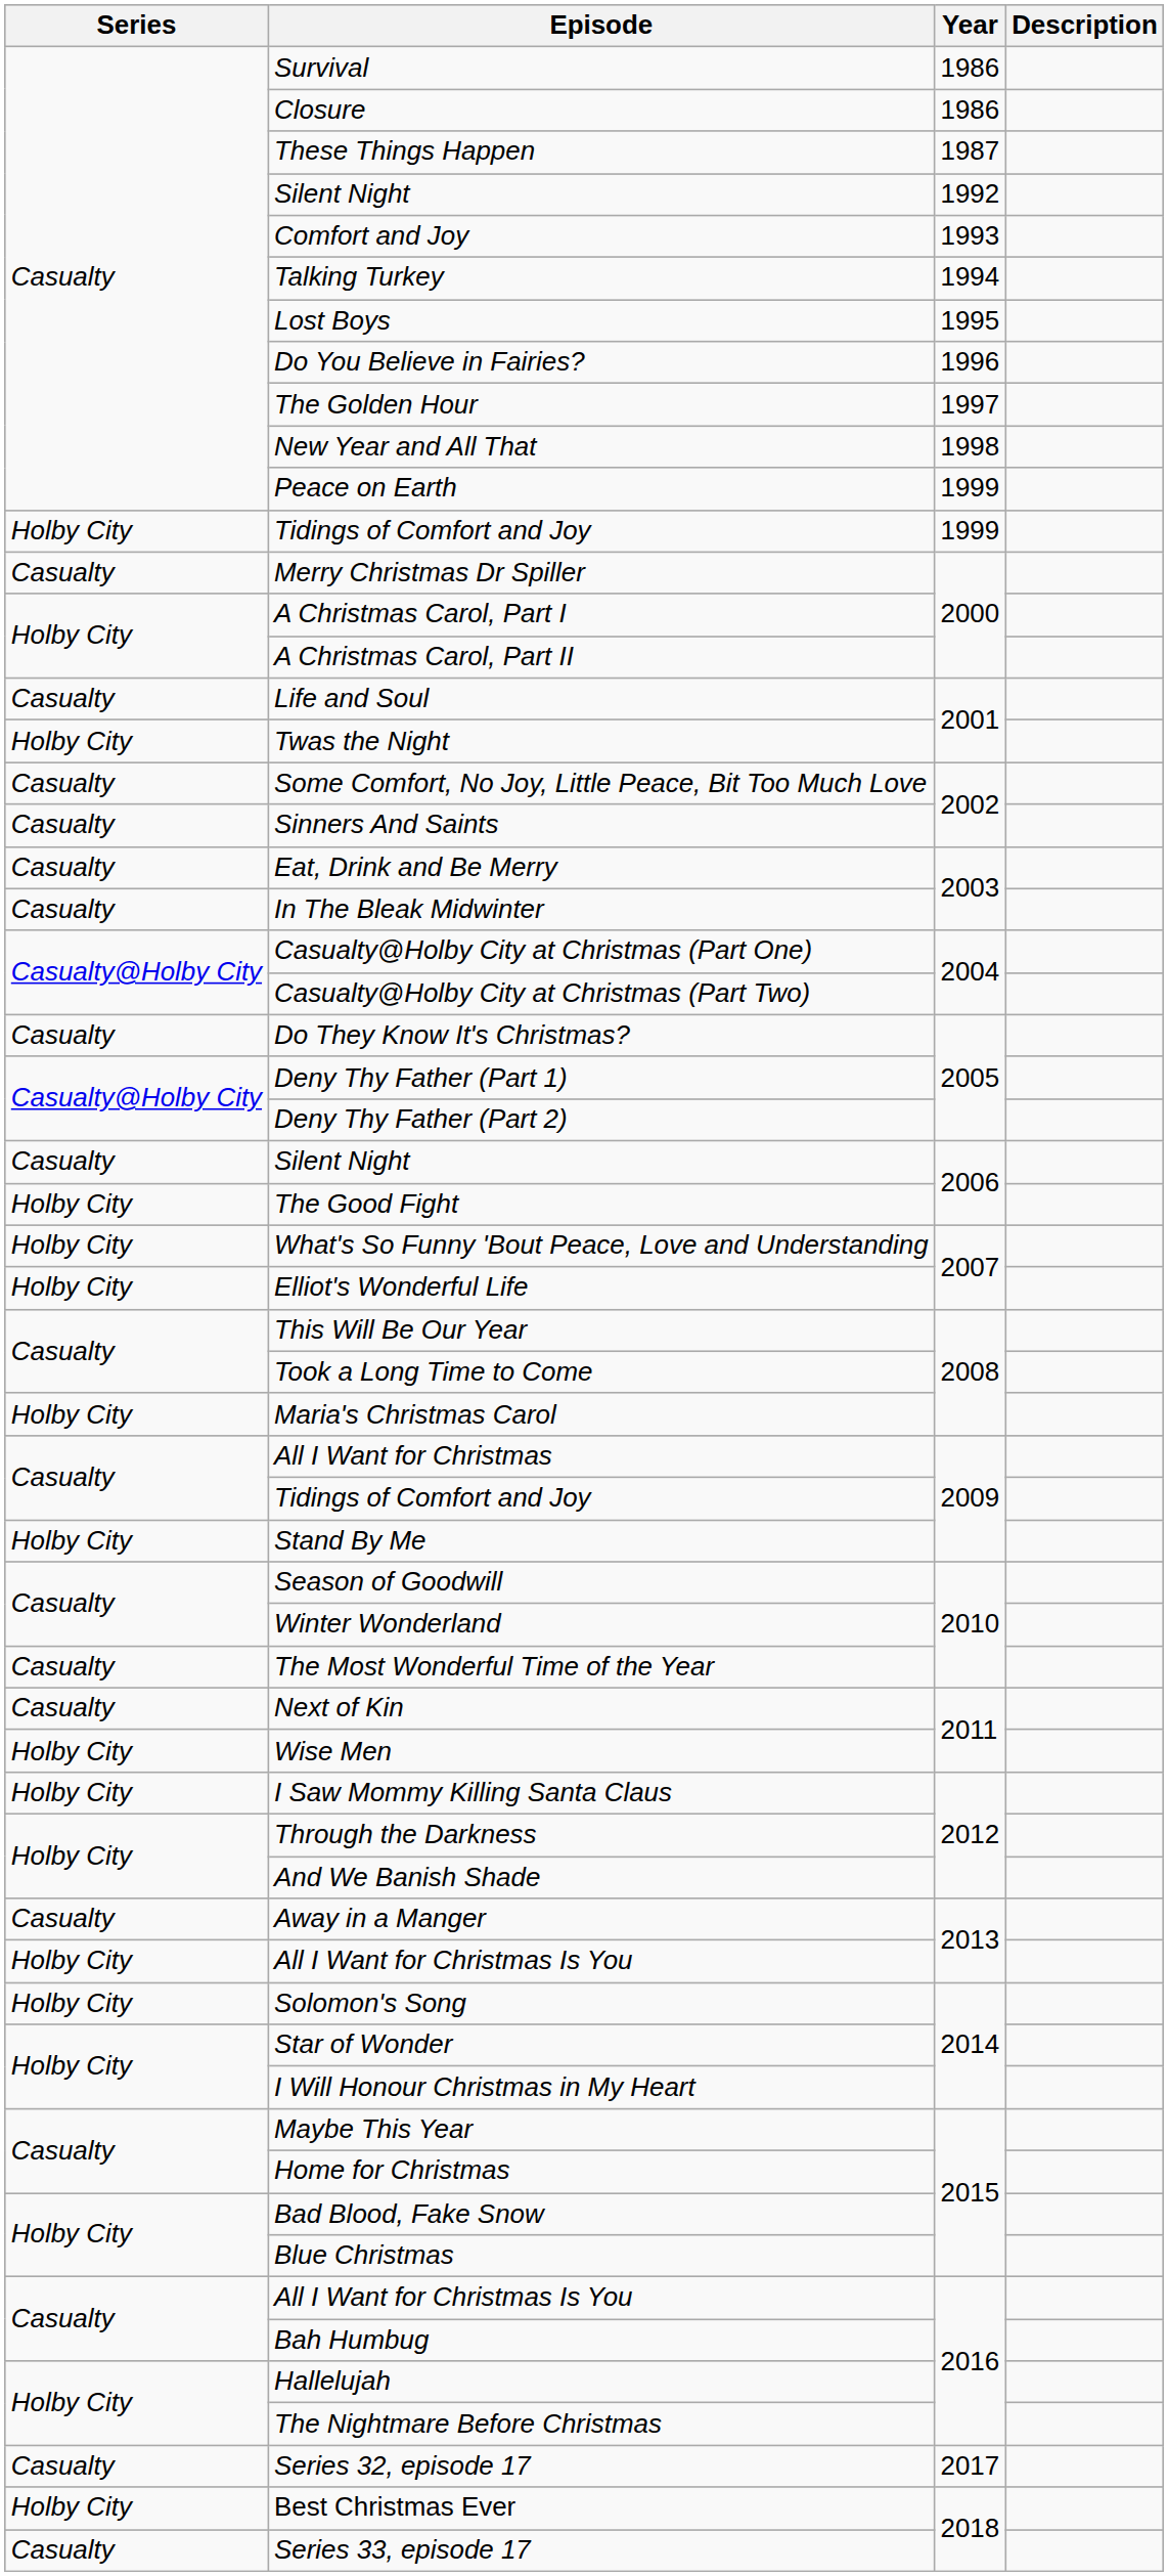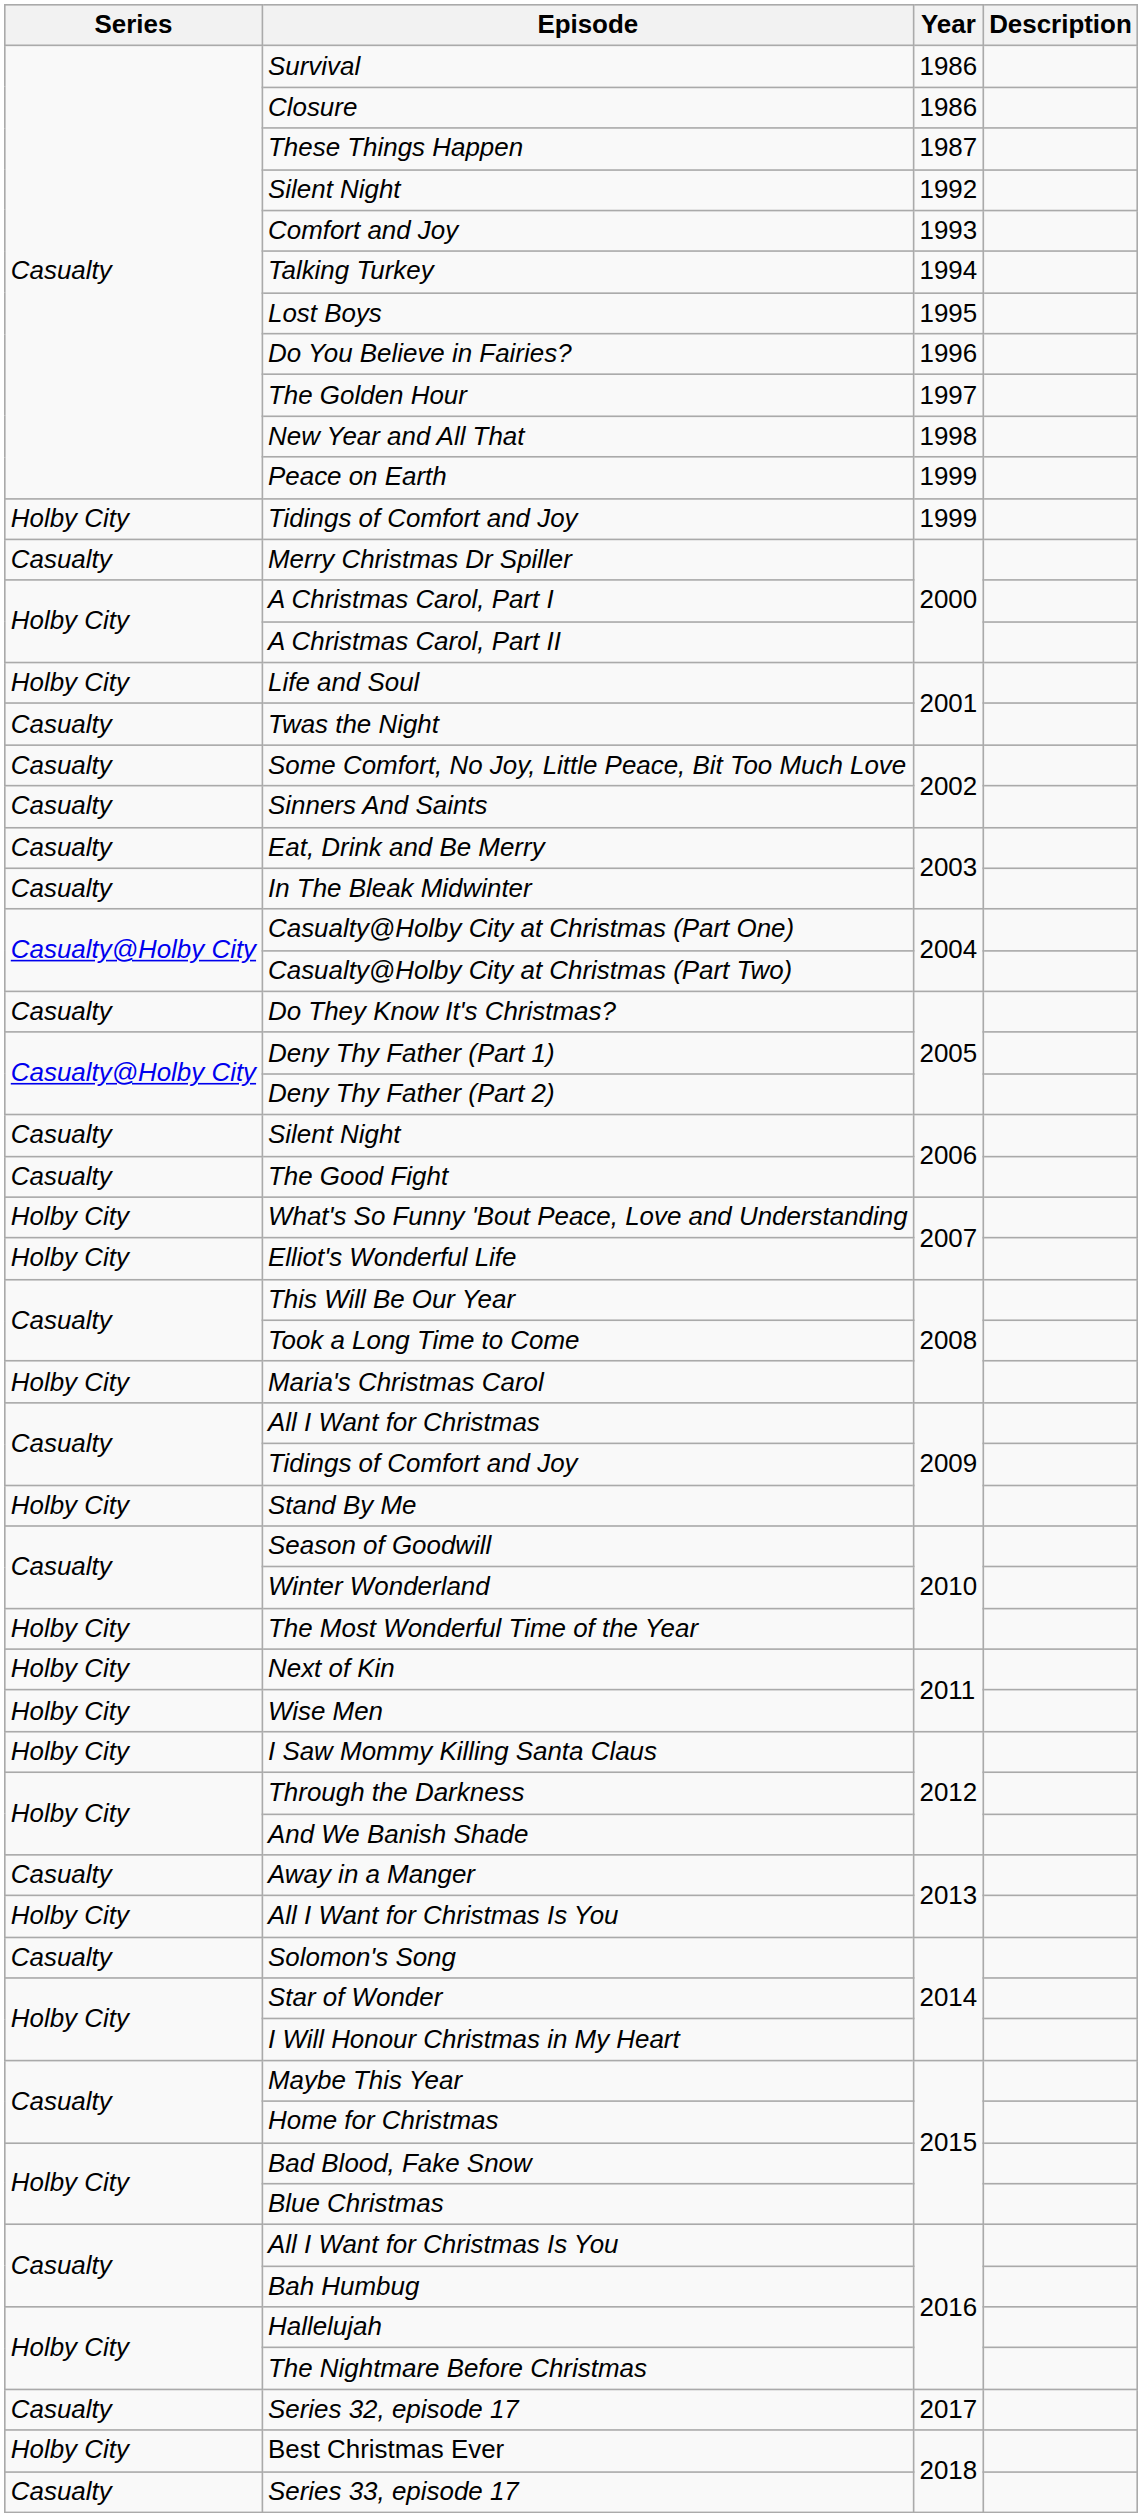Life and Soul | Series: Casualty -> Holby City
Twas the Night | Series: Holby City -> Casualty
The Good Fight | Series: Holby City -> Casualty
The Most Wonderful Time of the Year | Series: Casualty -> Holby City
Next of Kin | Series: Casualty -> Holby City
Solomon's Song | Series: Holby City -> Casualty
